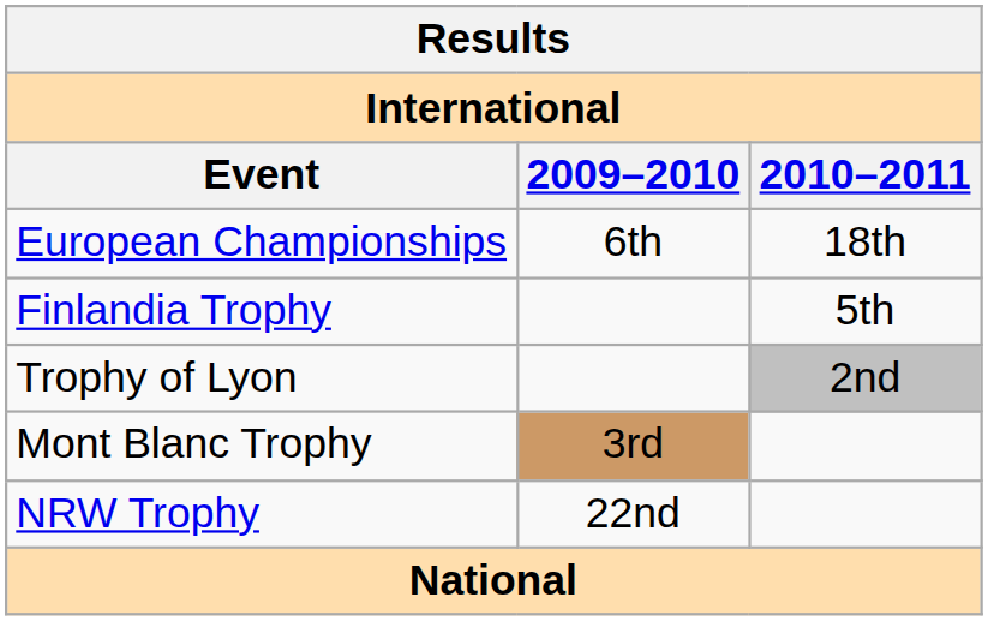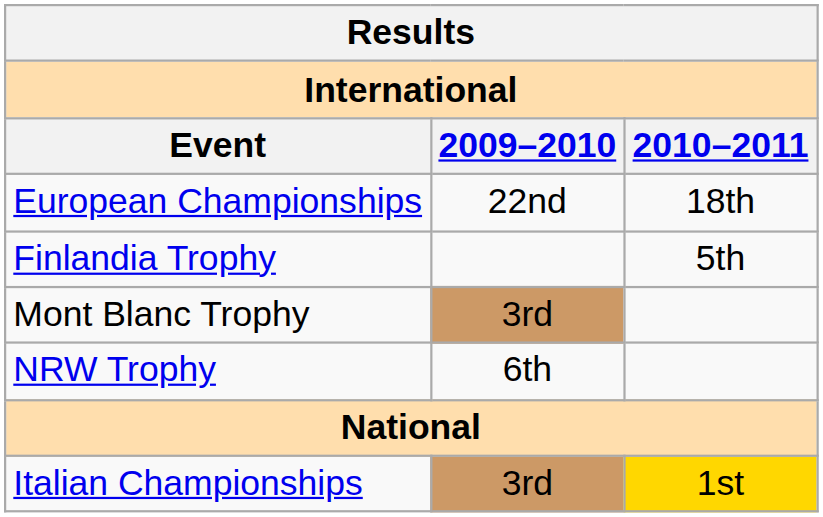European Championships | 2009–2010: 6th -> 22nd
- row: Trophy of Lyon | 2nd
NRW Trophy | 2009–2010: 22nd -> 6th
+ row: Italian Championships | 3rd | 1st
